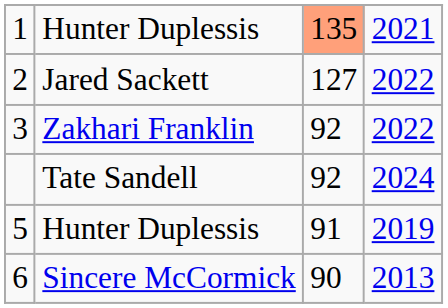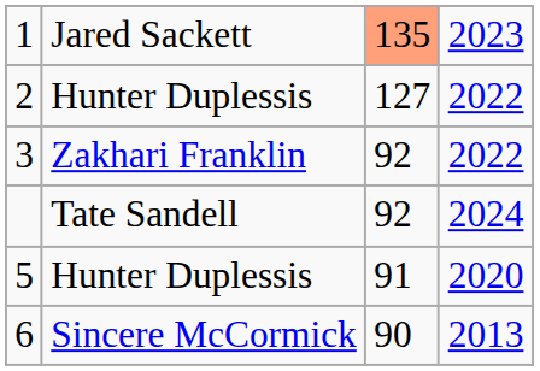1 | column 2: Hunter Duplessis -> Jared Sackett
1 | column 4: 2021 -> 2023
2 | column 2: Jared Sackett -> Hunter Duplessis
5 | column 4: 2019 -> 2020
